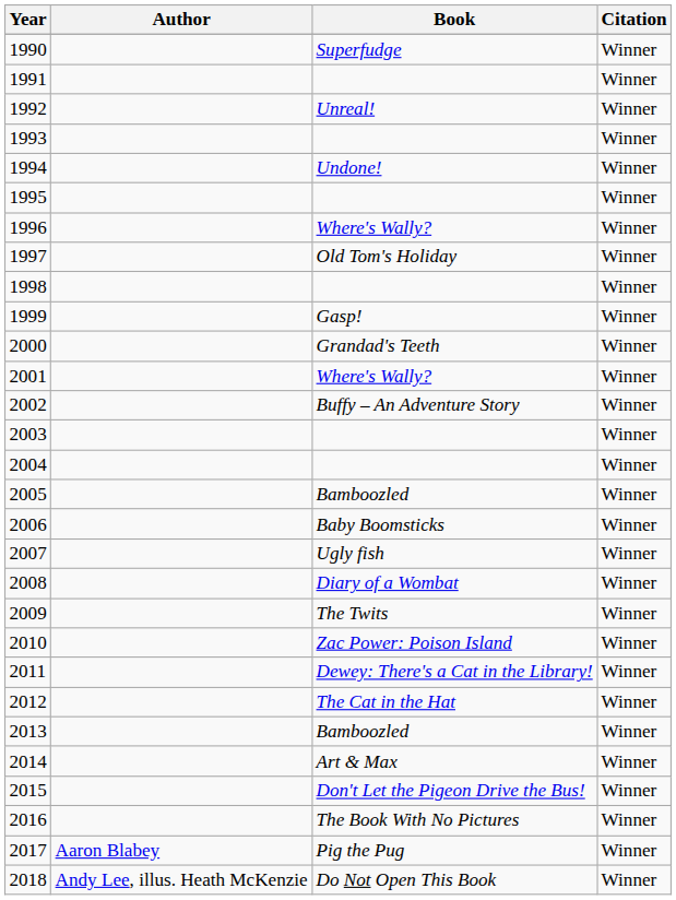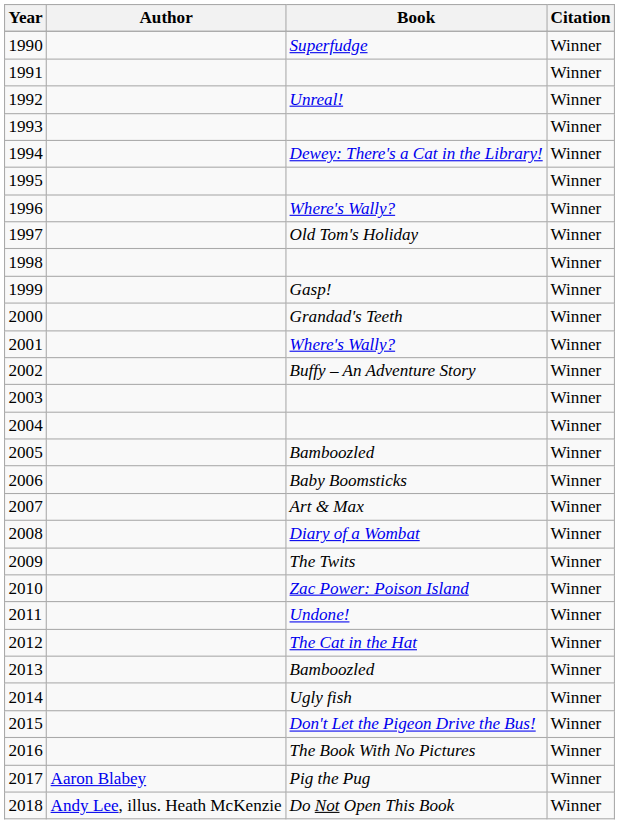1994 | Book: Undone! -> Dewey: There's a Cat in the Library!
2007 | Book: Ugly fish -> Art & Max
2011 | Book: Dewey: There's a Cat in the Library! -> Undone!
2014 | Book: Art & Max -> Ugly fish
